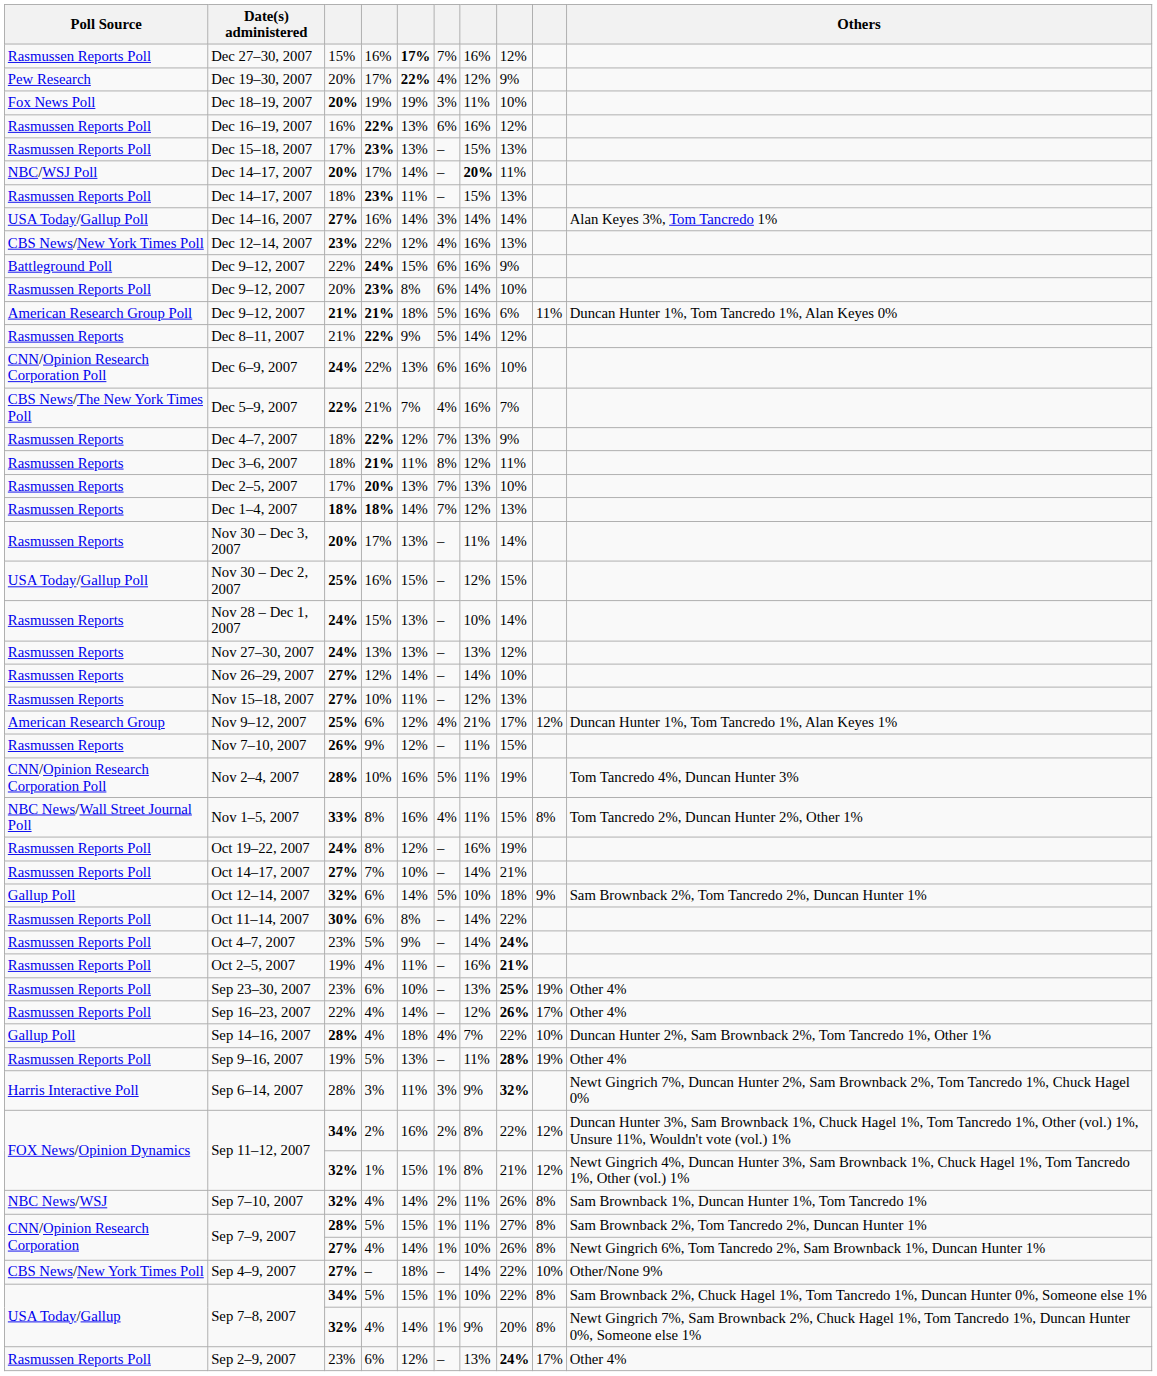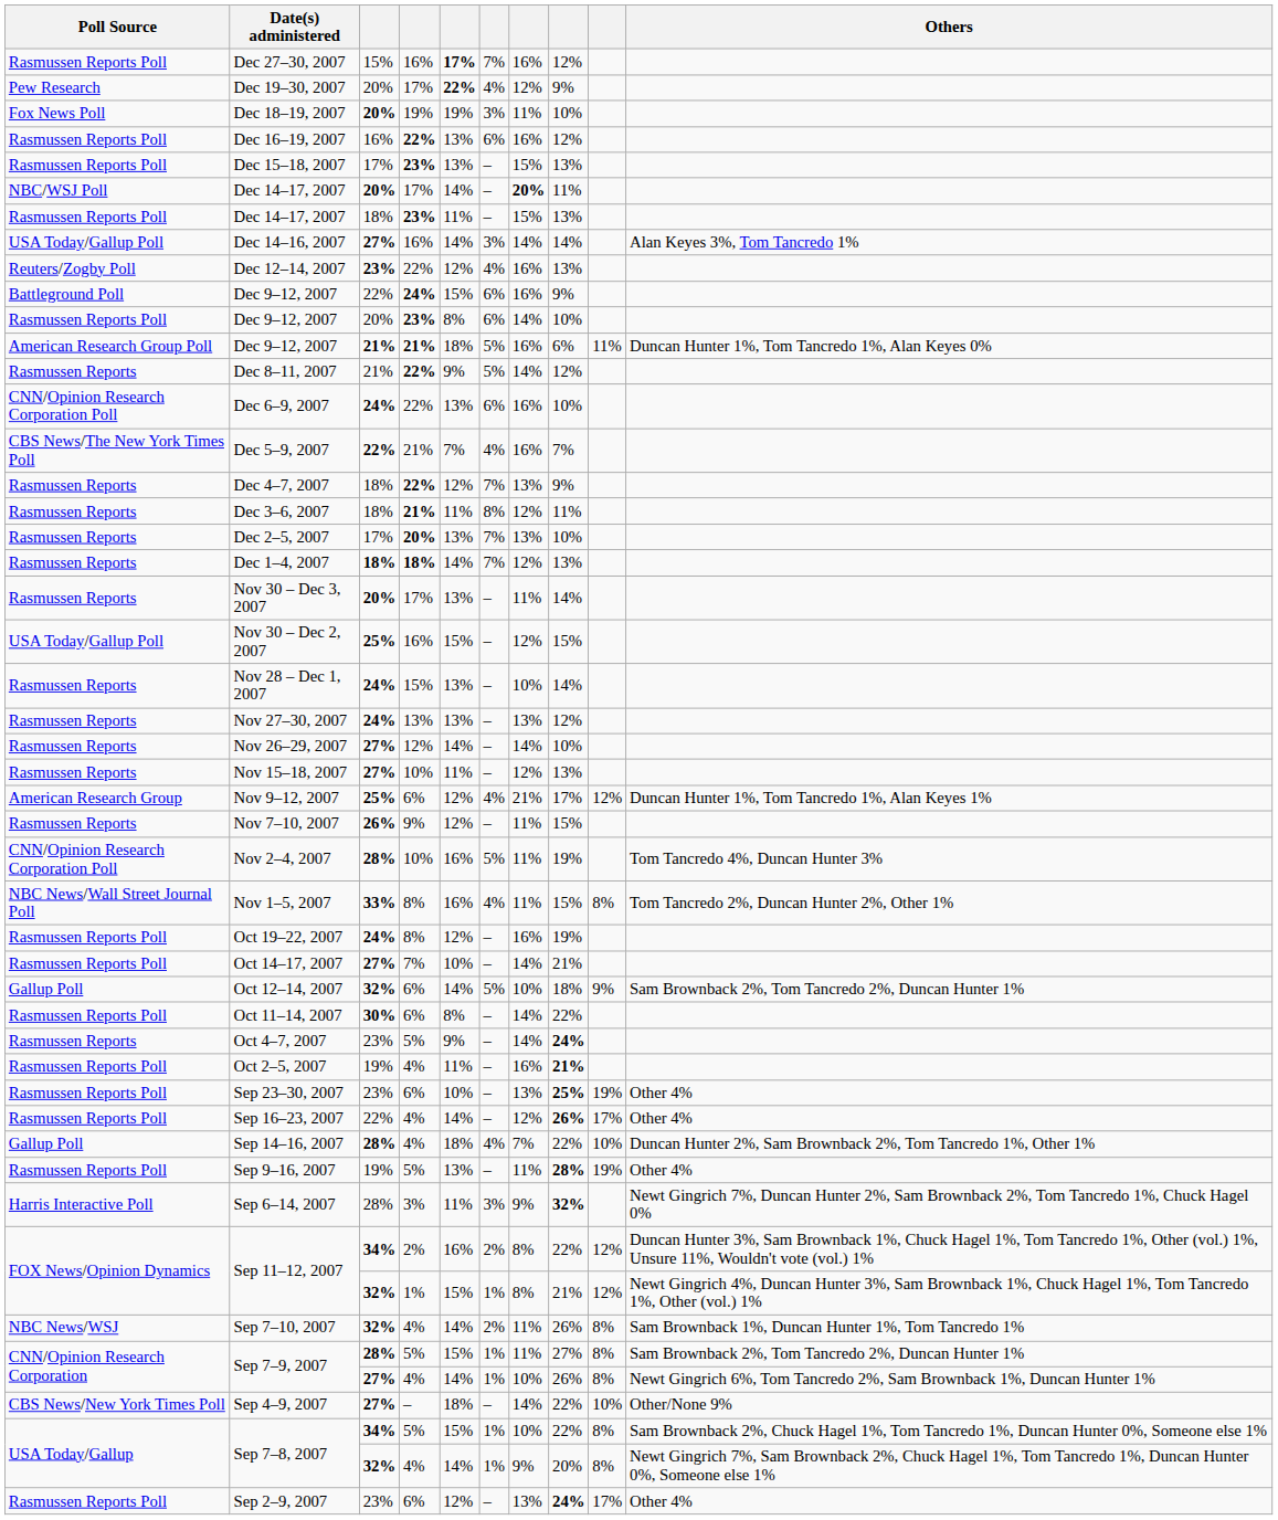Dec 12–14, 2007 | Poll Source: CBS News/New York Times Poll -> Reuters/Zogby Poll
Oct 4–7, 2007 | Poll Source: Rasmussen Reports Poll -> Rasmussen Reports
